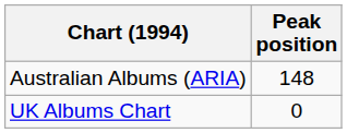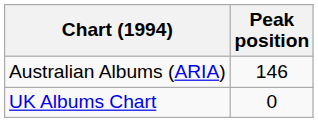Australian Albums (ARIA) | Peak position: 148 -> 146
